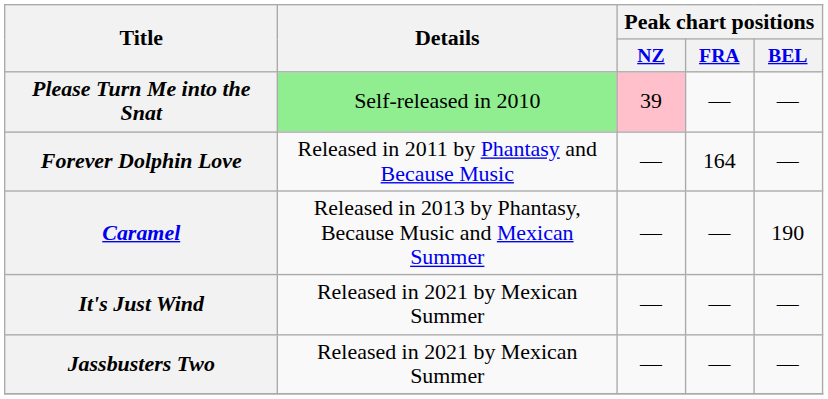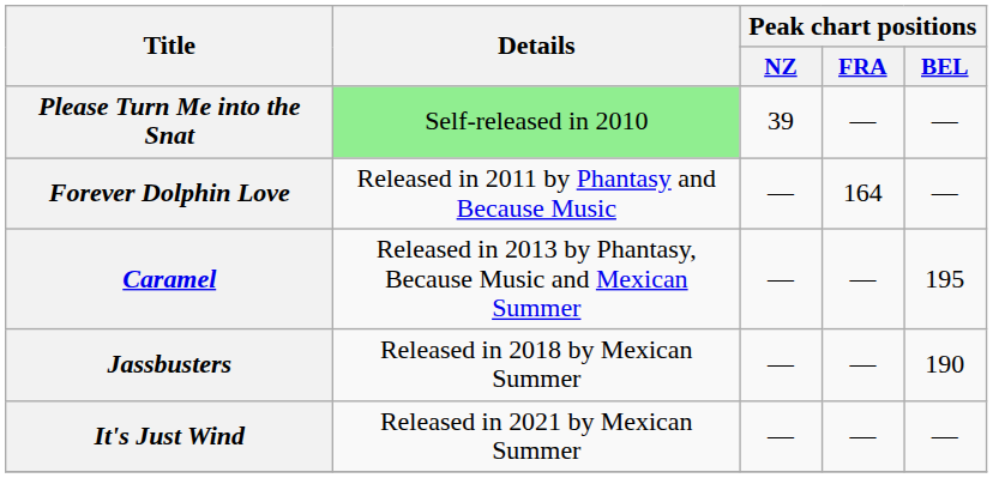Please Turn Me into the Snat | Peak chart positions / NZ: pink background -> no background
Caramel | Peak chart positions / BEL: 190 -> 195
+ row: Jassbusters | Released in 2018 by Mexican Summer | — | — | 190
- row: Jassbusters Two | Released in 2021 by Mexican Summer | — | — | —
